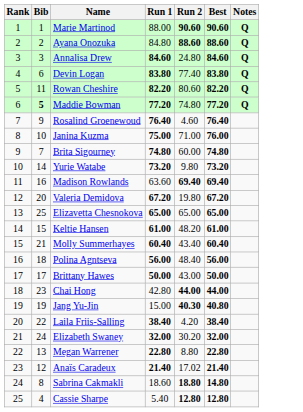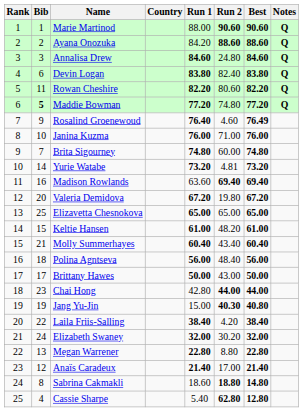+ column: Country
Ayana Onozuka | Run 1: 84.80 -> 84.20
Devin Logan | Run 2: 77.40 -> 82.40
Rosalind Groenewoud | Best: 76.40 -> 76.49
Janina Kuzma | Run 1: 75.00 -> 76.00
Yurie Watabe | Run 2: 9.80 -> 4.81
Anaïs Caradeux | Run 2: 17.02 -> 17.00
Cassie Sharpe | Run 2: 12.80 -> 62.80
